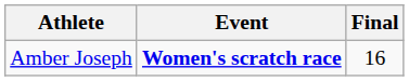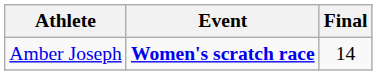Amber Joseph | Final: 16 -> 14
